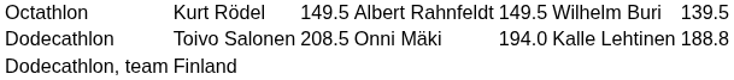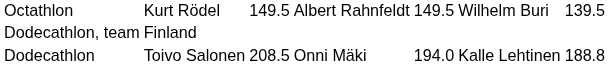rows swapped: Dodecathlon <-> Dodecathlon, team
